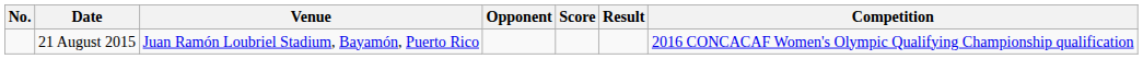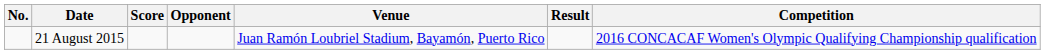columns swapped: Venue <-> Score
